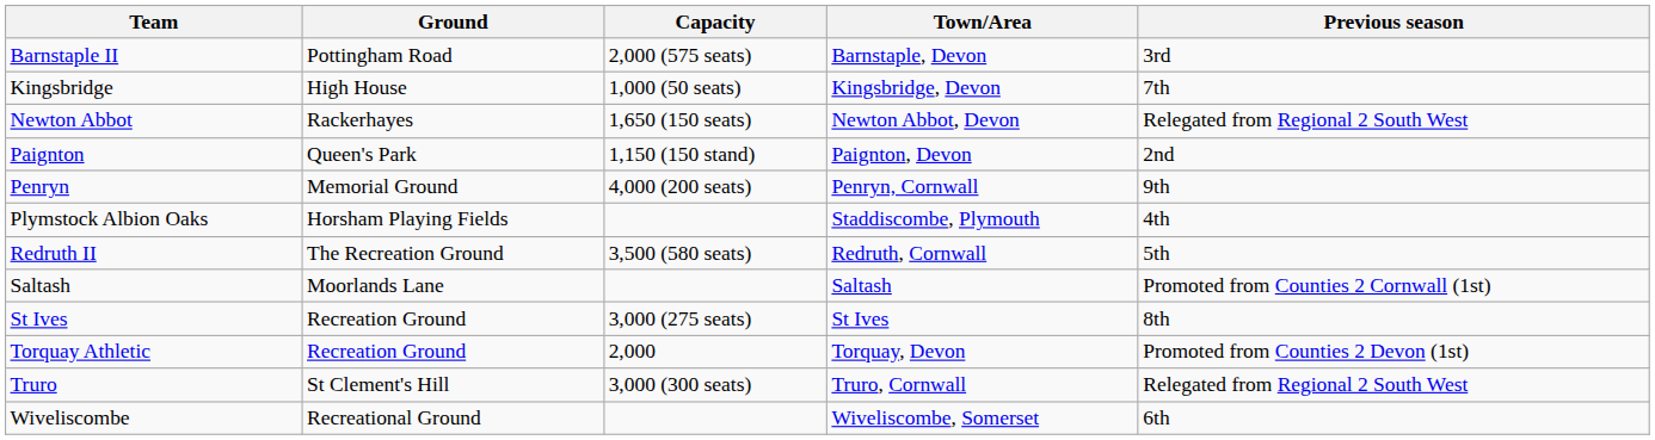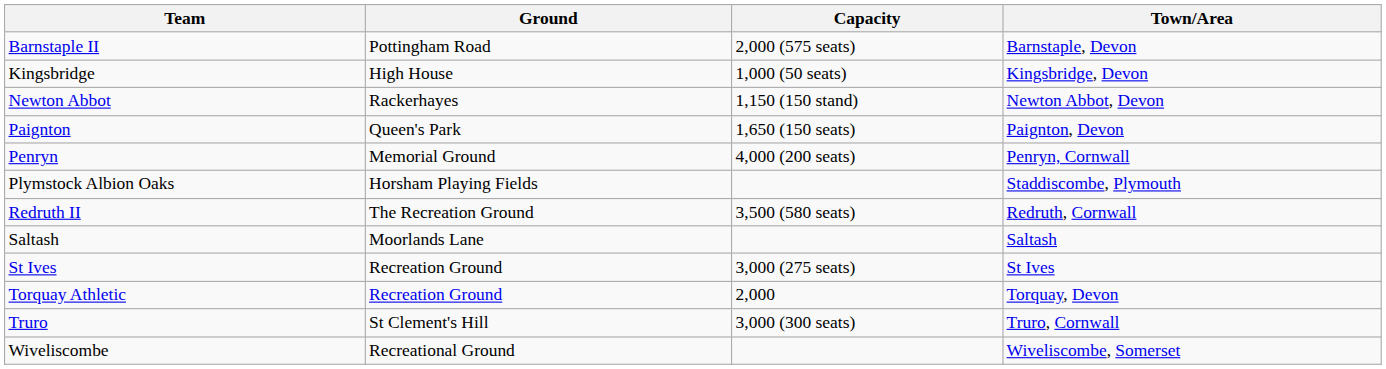- column: Previous season | 3rd | 7th | Relegated from Regional 2 South West | 2nd | 9th | 4th | 5th | Promoted from Counties 2 Cornwall (1st) | 8th | Promoted from Counties 2 Devon (1st) | Relegated from Regional 2 South West | 6th
Newton Abbot | Capacity: 1,650 (150 seats) -> 1,150 (150 stand)
Paignton | Capacity: 1,150 (150 stand) -> 1,650 (150 seats)
